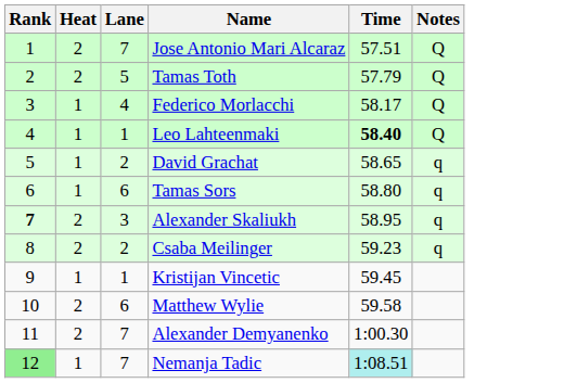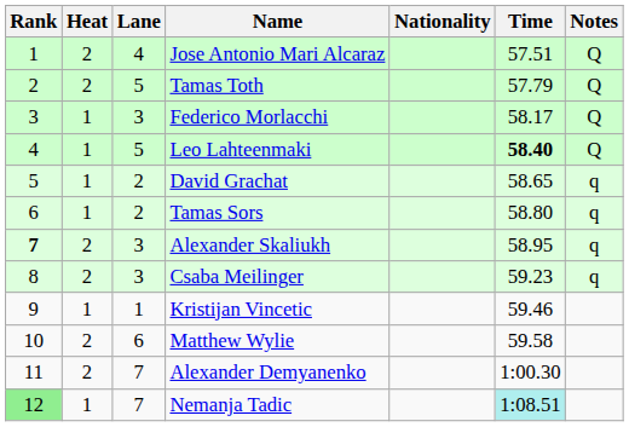+ column: Nationality
Jose Antonio Mari Alcaraz | Lane: 7 -> 4
Federico Morlacchi | Lane: 4 -> 3
Leo Lahteenmaki | Lane: 1 -> 5
Tamas Sors | Lane: 6 -> 2
Csaba Meilinger | Lane: 2 -> 3
Kristijan Vincetic | Time: 59.45 -> 59.46
